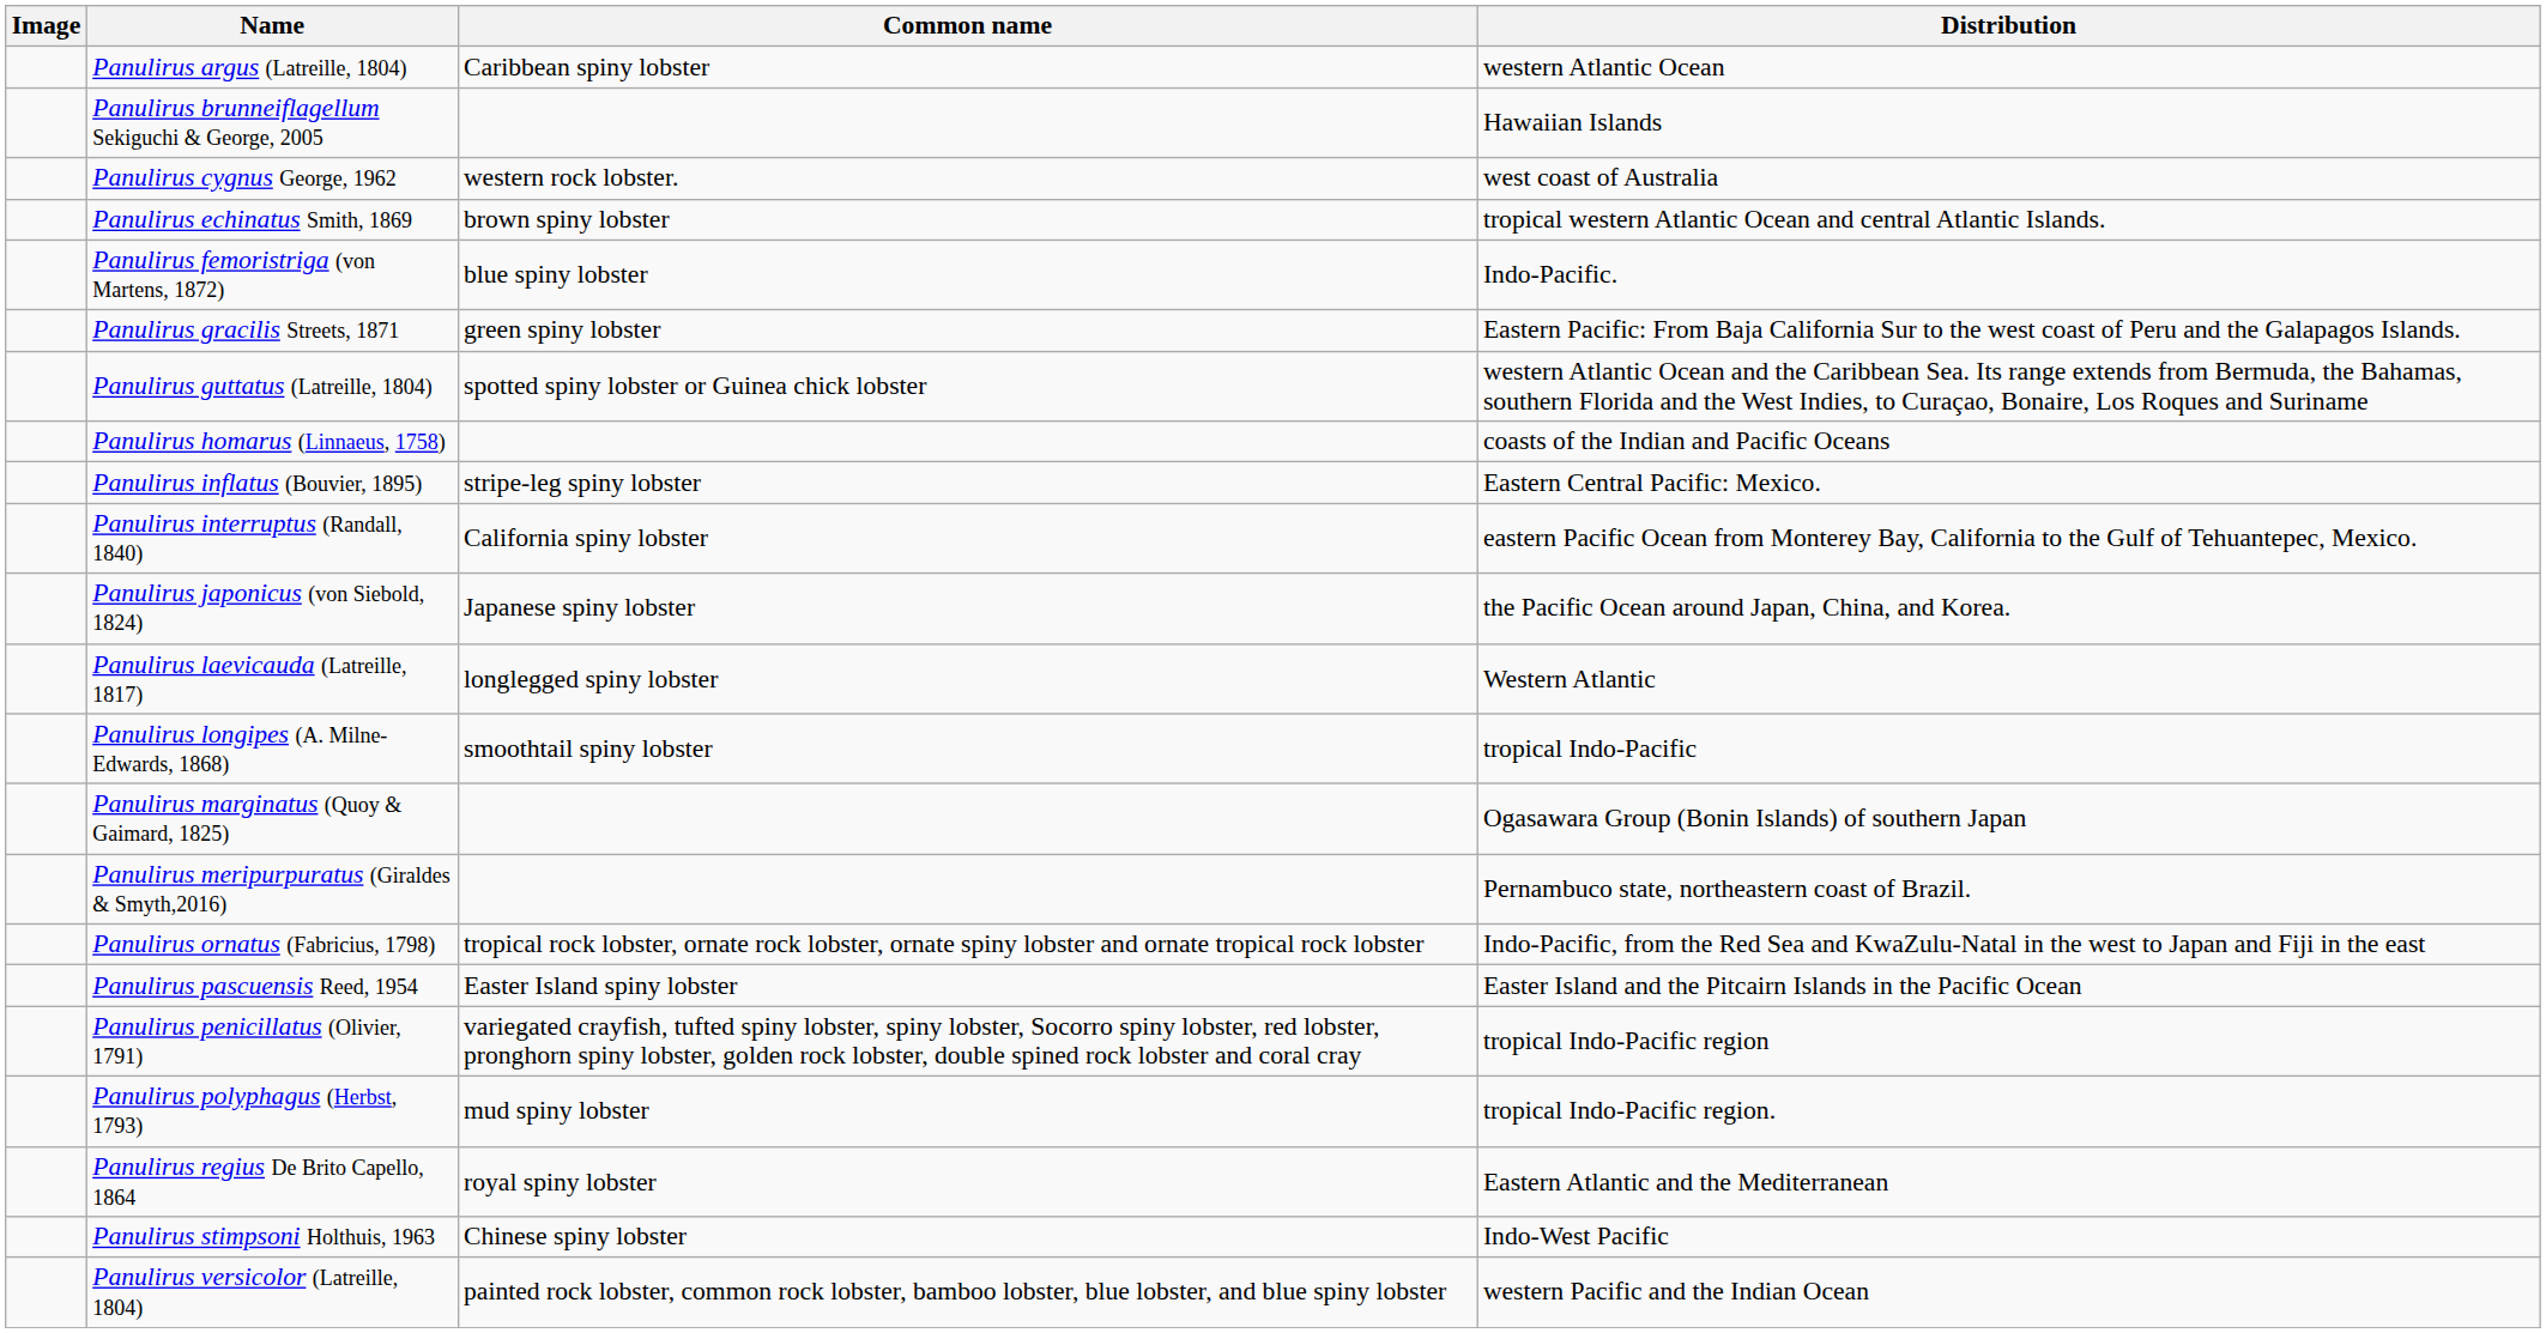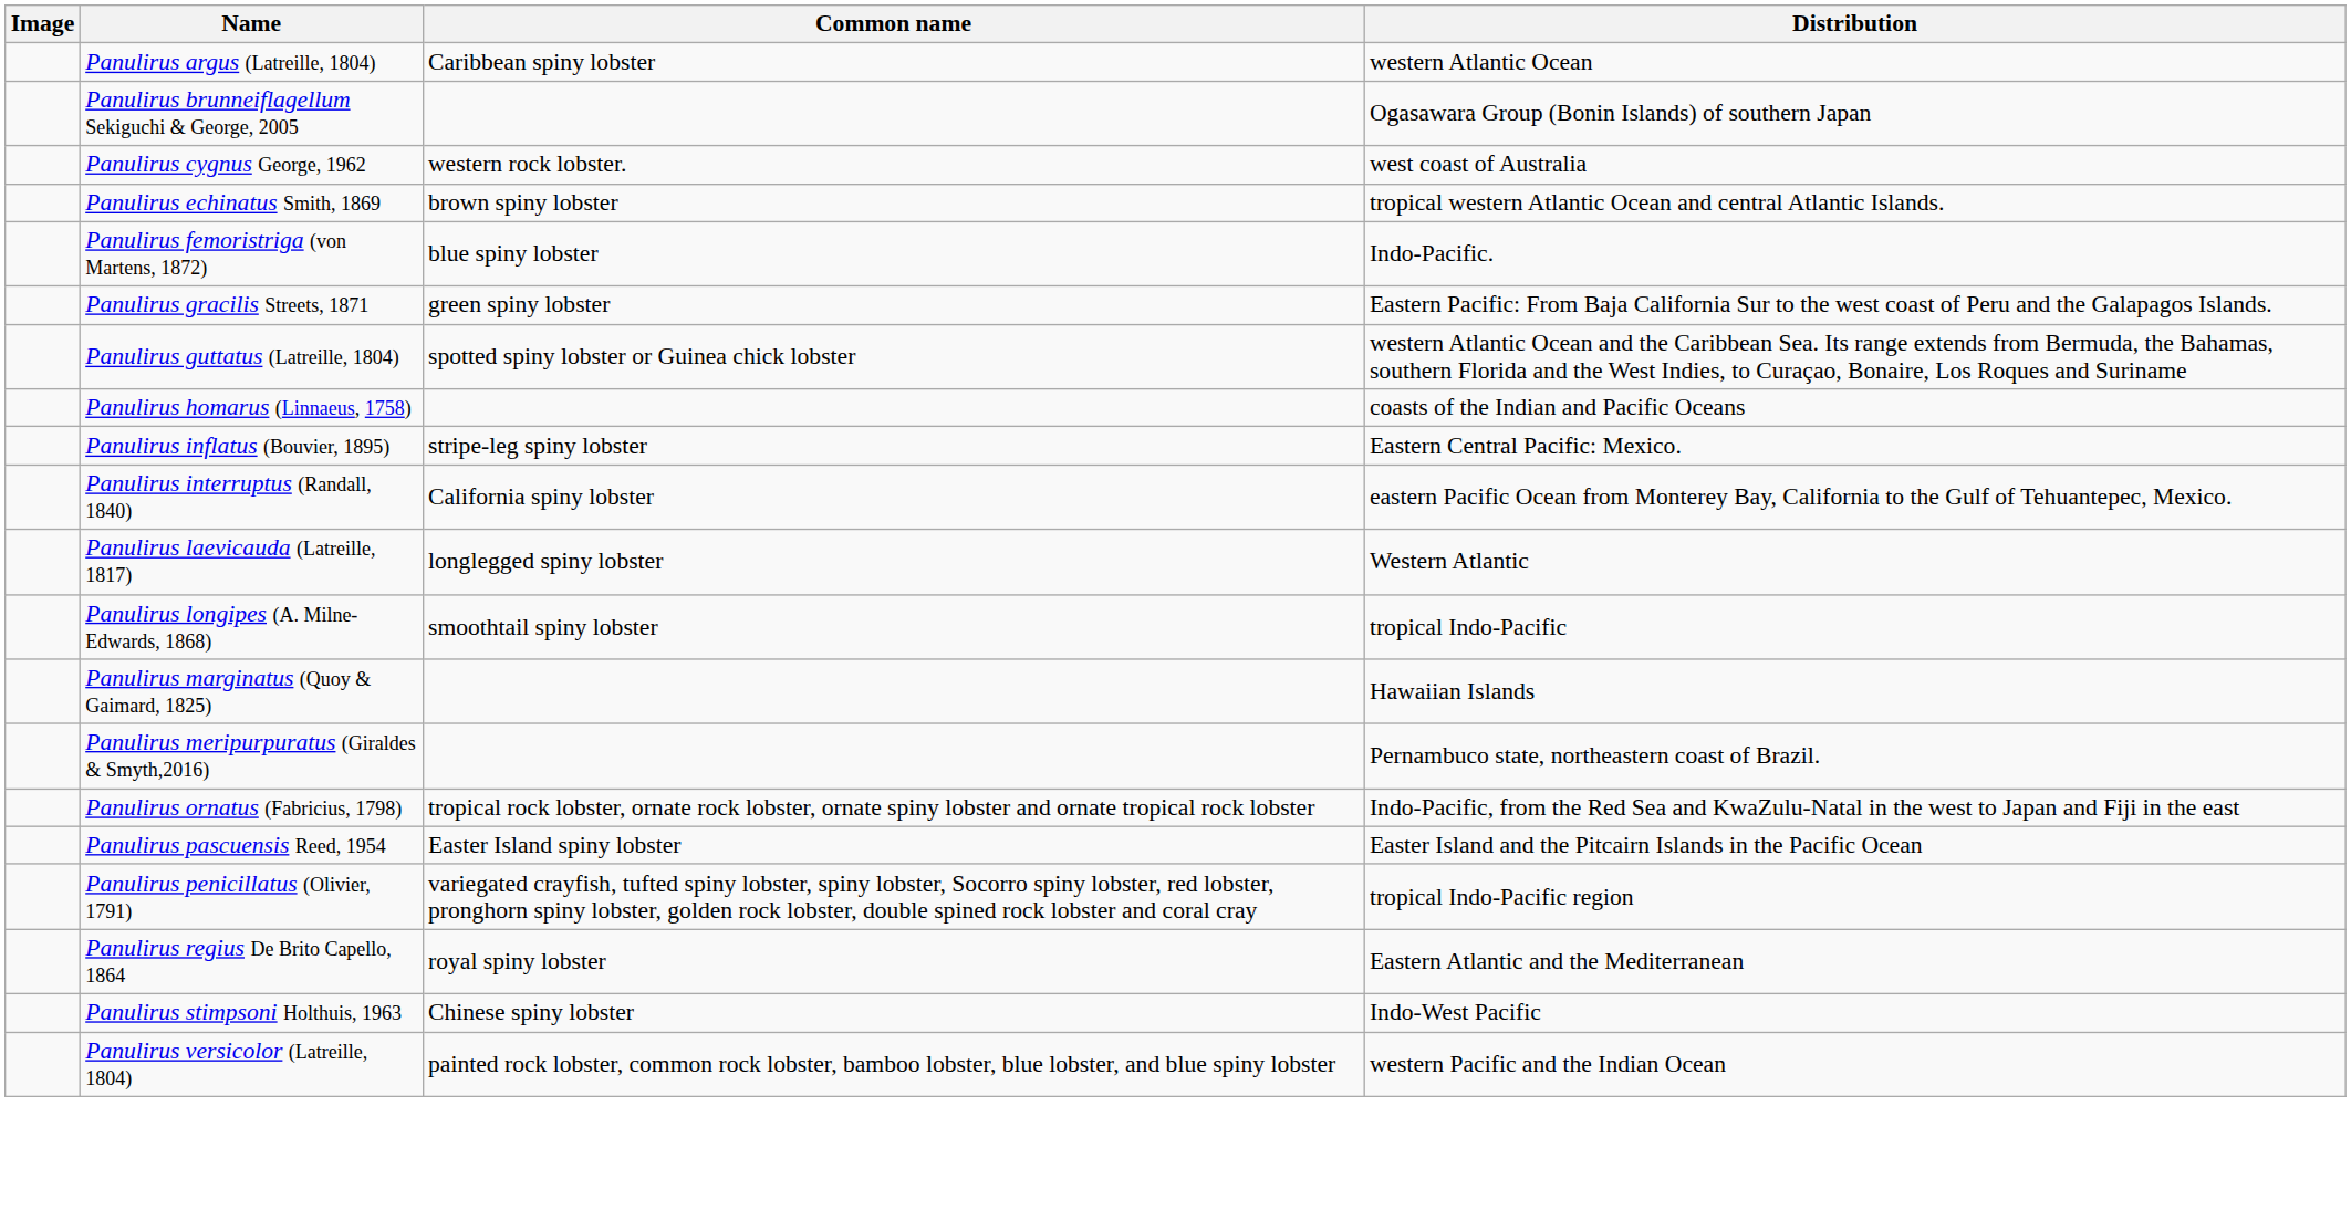Panulirus brunneiflagellum Sekiguchi & George, 2005 | Distribution: Hawaiian Islands -> Ogasawara Group (Bonin Islands) of southern Japan
- row: Panulirus japonicus (von Siebold, 1824) | Japanese spiny lobster | the Pacific Ocean around Japan, China, and Korea.
Panulirus marginatus (Quoy & Gaimard, 1825) | Distribution: Ogasawara Group (Bonin Islands) of southern Japan -> Hawaiian Islands
- row: Panulirus polyphagus (Herbst, 1793) | mud spiny lobster | tropical Indo-Pacific region.
